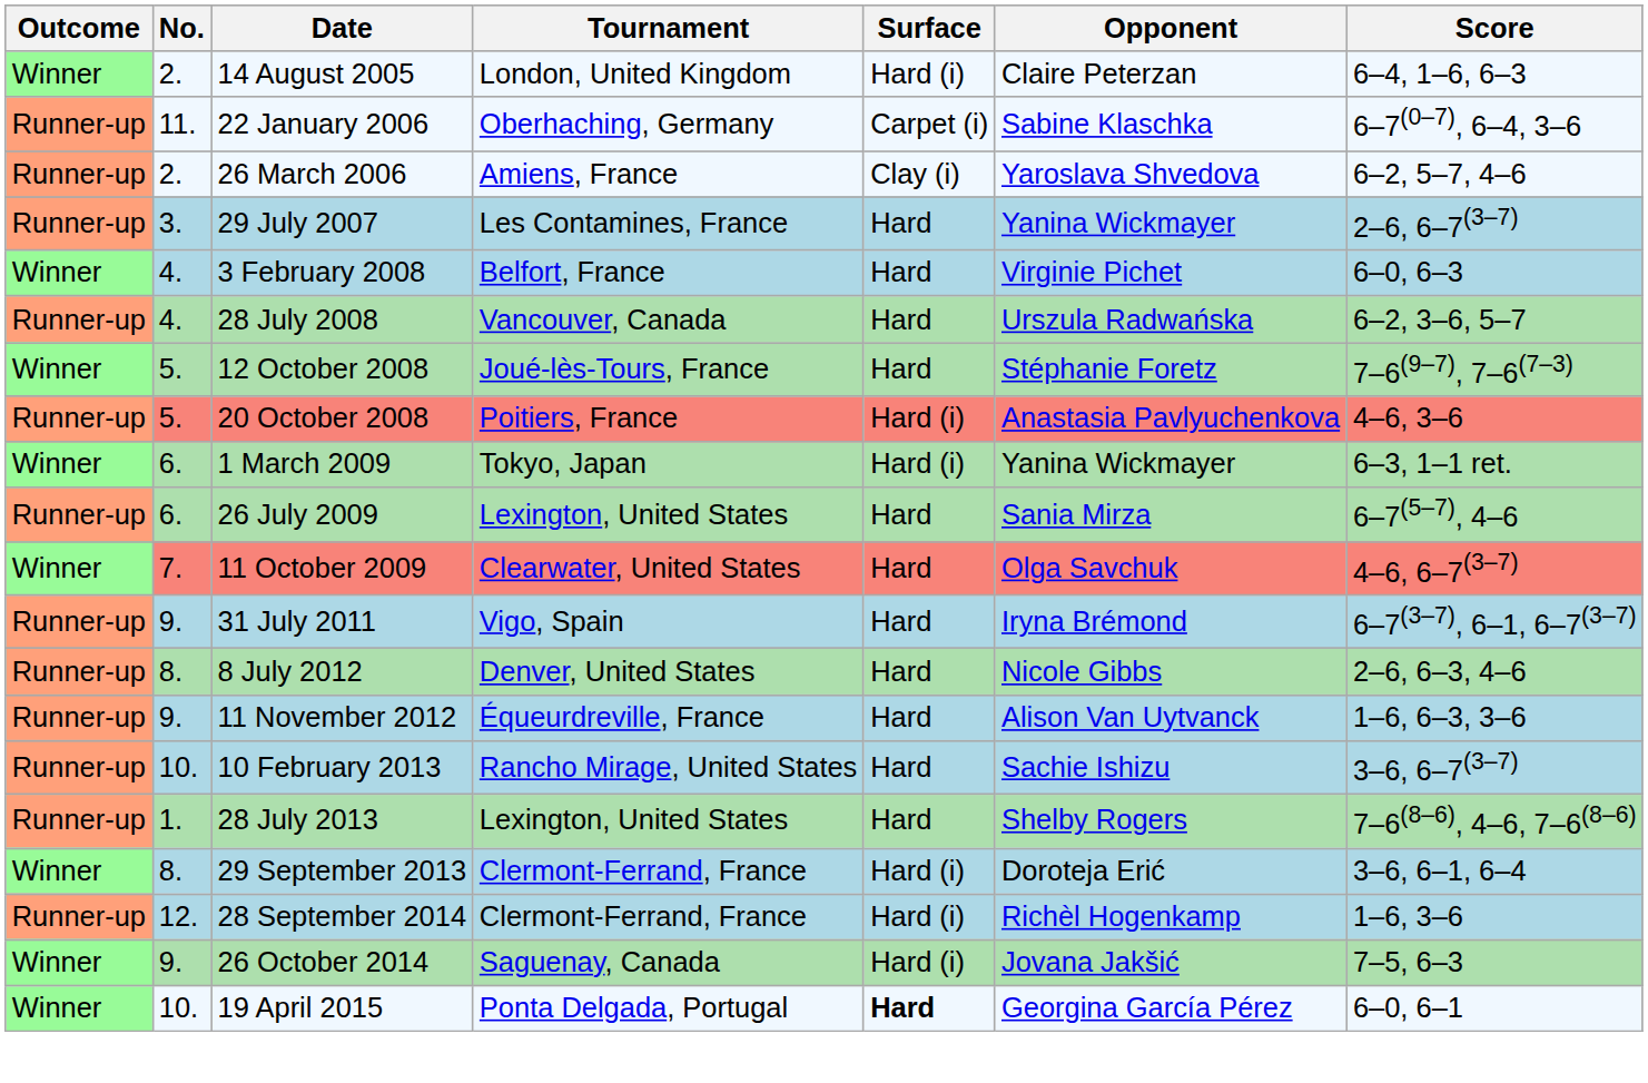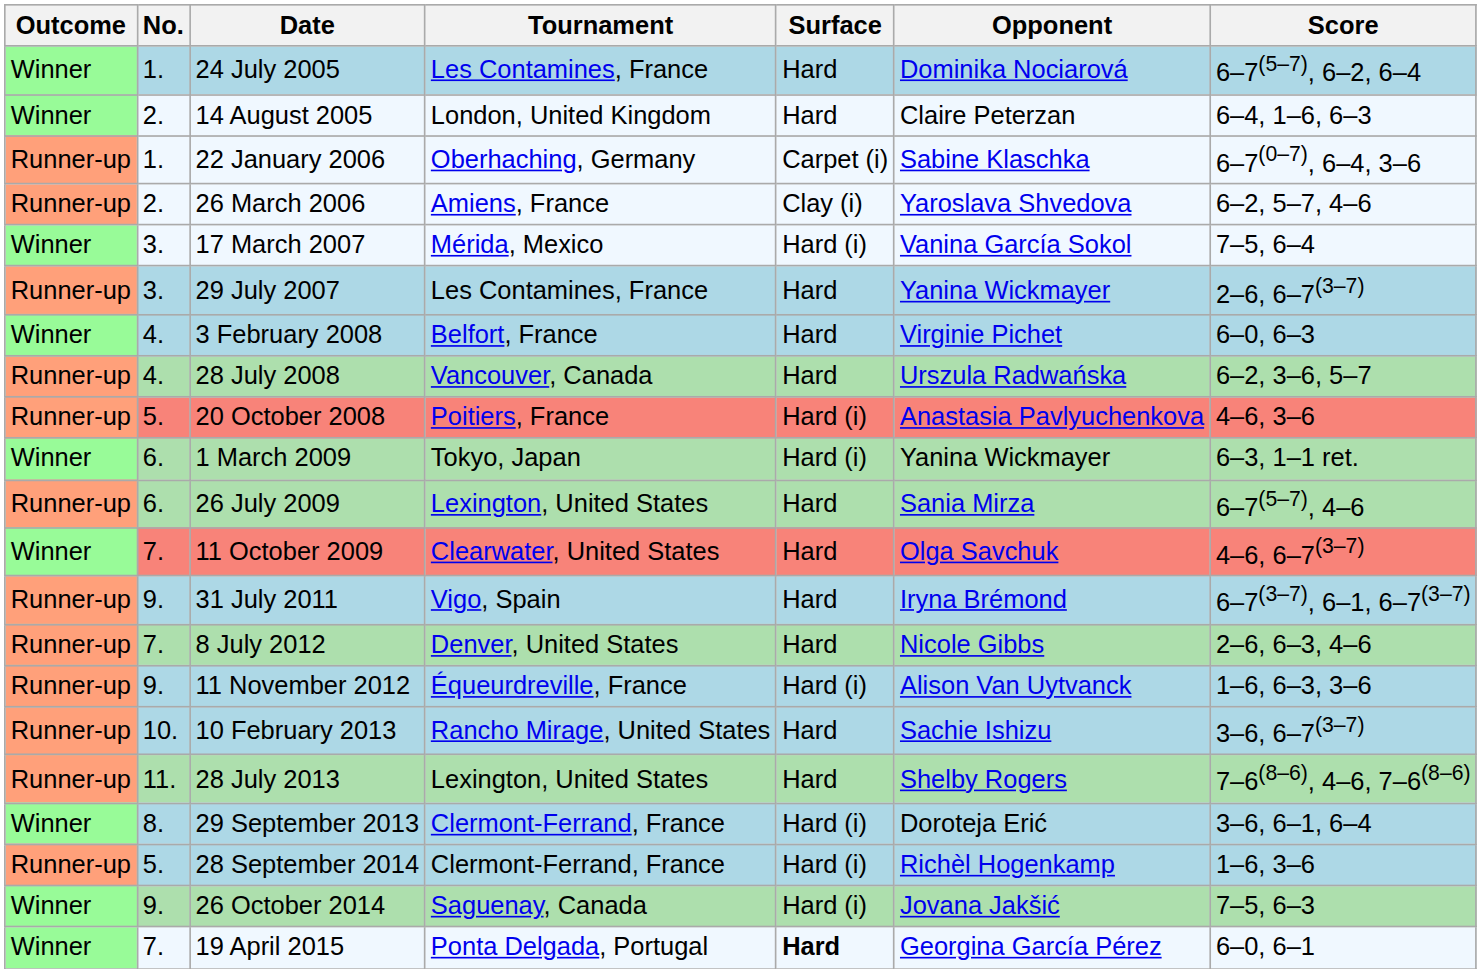+ row: Winner | 1. | 24 July 2005 | Les Contamines, France | Hard | Dominika Nociarová | 6–7(5–7), 6–2, 6–4
14 August 2005 | Surface: Hard (i) -> Hard
22 January 2006 | No.: 11. -> 1.
+ row: Winner | 3. | 17 March 2007 | Mérida, Mexico | Hard (i) | Vanina García Sokol | 7–5, 6–4
- row: Winner | 5. | 12 October 2008 | Joué-lès-Tours, France | Hard | Stéphanie Foretz | 7–6(9–7), 7–6(7–3)
8 July 2012 | No.: 8. -> 7.
11 November 2012 | Surface: Hard -> Hard (i)
28 July 2013 | No.: 1. -> 11.
28 September 2014 | No.: 12. -> 5.
19 April 2015 | No.: 10. -> 7.
